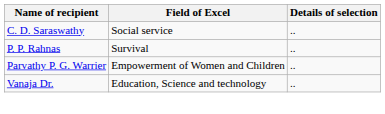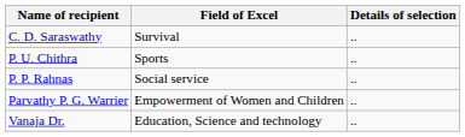C. D. Saraswathy | Field of Excel: Social service -> Survival
+ row: P. U. Chithra | Sports | ..
P. P. Rahnas | Field of Excel: Survival -> Social service
